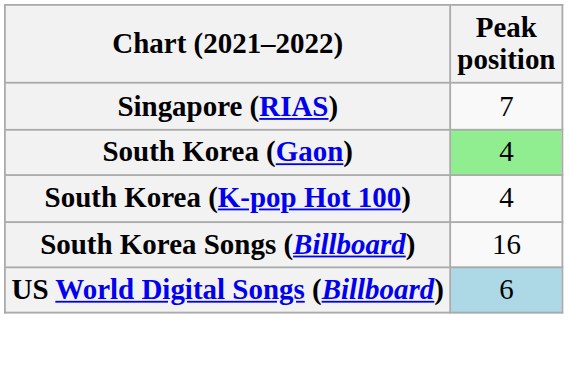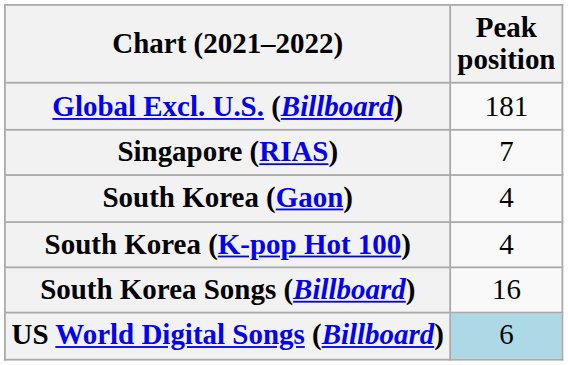+ row: Global Excl. U.S. (Billboard) | 181
South Korea (Gaon) | Peak position: lightgreen background -> no background
